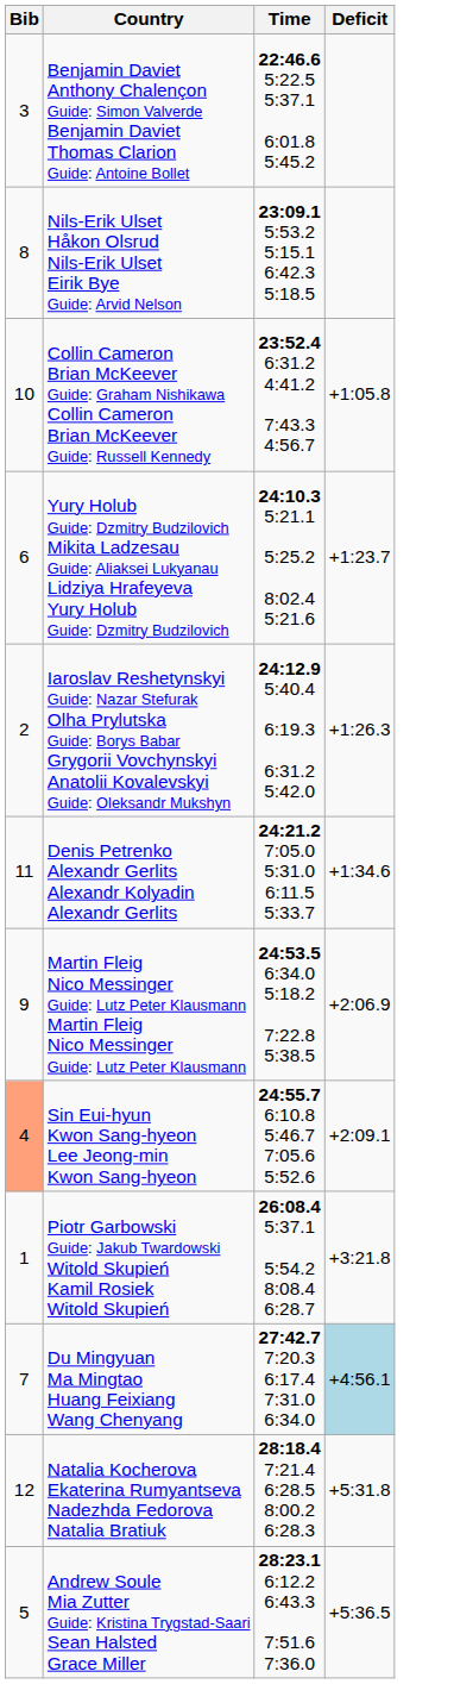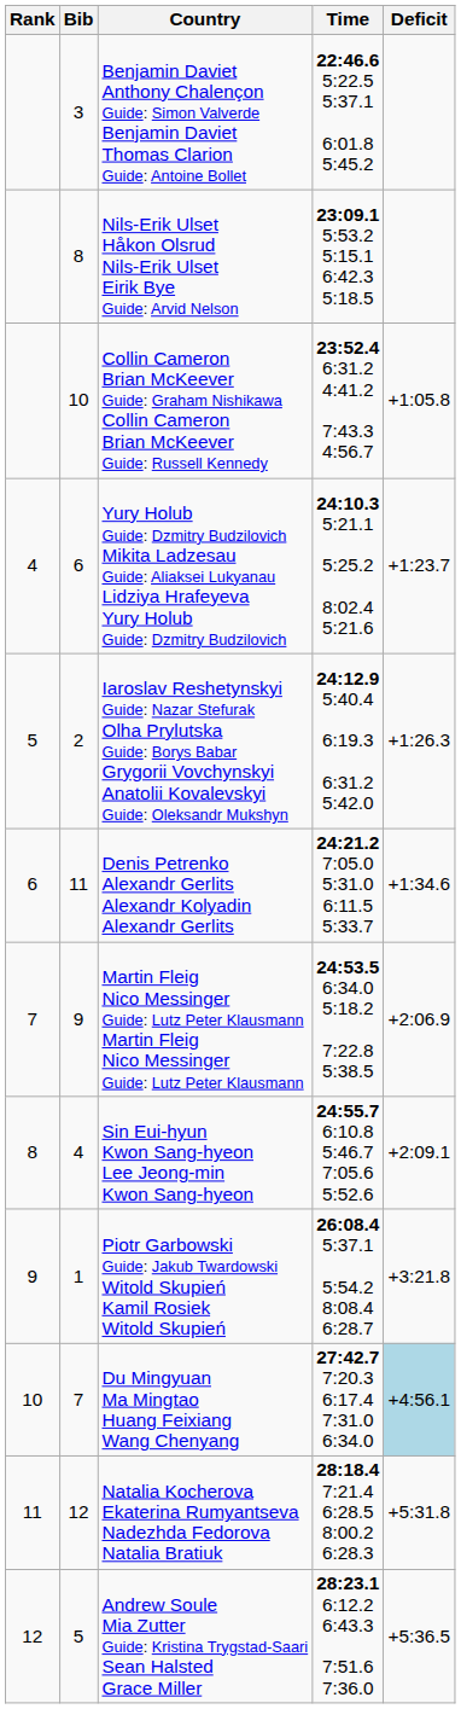+ column: Rank | 4 | 5 | 6 | 7 | 8 | 9 | 10 | 11 | 12
Sin Eui-hyun Kwon Sang-hyeon Lee Jeong-min Kwon Sang-hyeon | Bib: lightsalmon background -> no background
